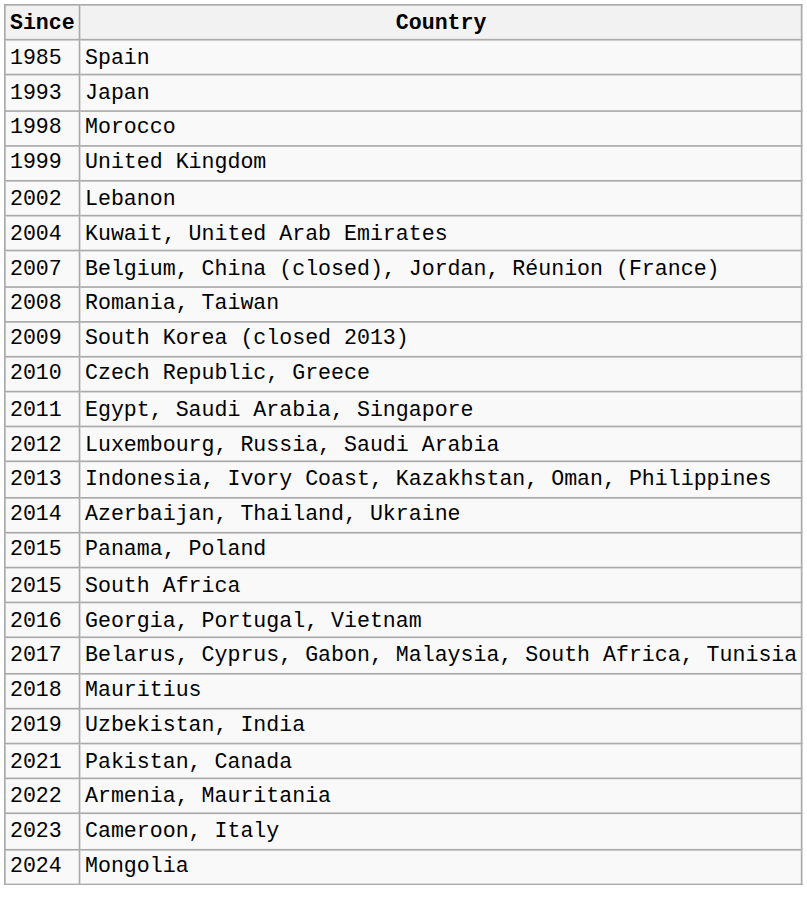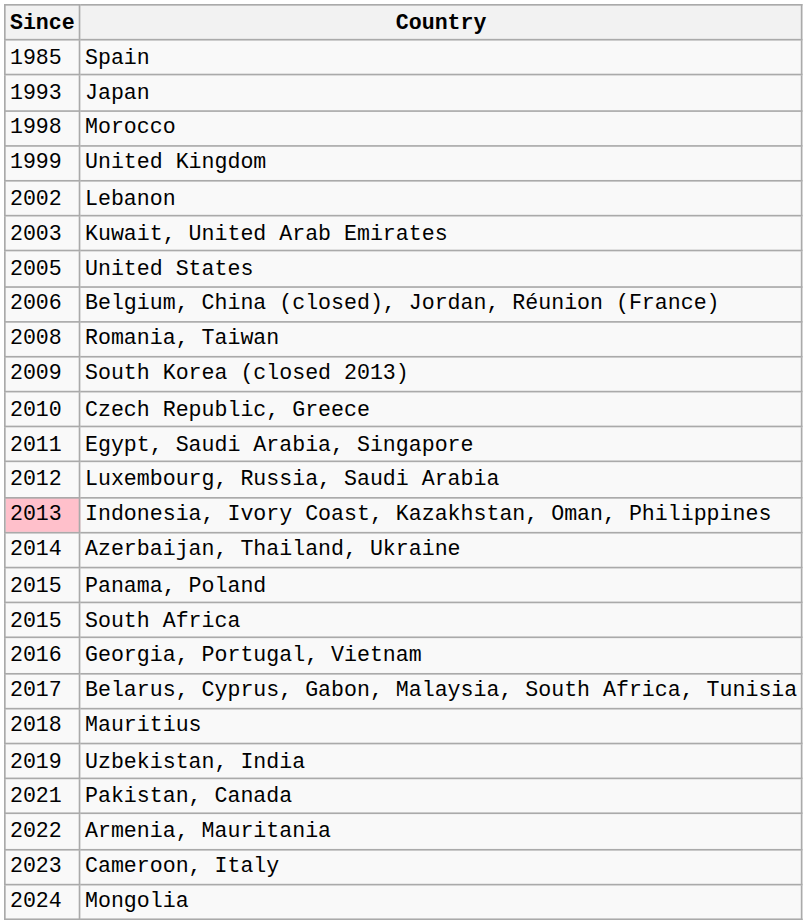Kuwait, United Arab Emirates | Since: 2004 -> 2003
+ row: 2005 | United States
Belgium, China (closed), Jordan, Réunion (France) | Since: 2007 -> 2006
Indonesia, Ivory Coast, Kazakhstan, Oman, Philippines | Since: no background -> pink background
